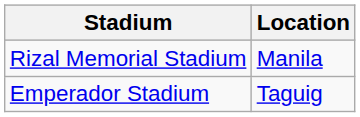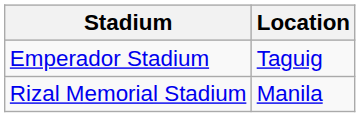rows swapped: Rizal Memorial Stadium <-> Emperador Stadium
